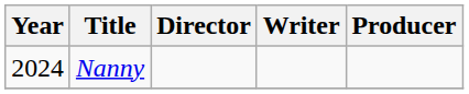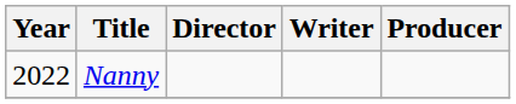Nanny | Year: 2024 -> 2022
